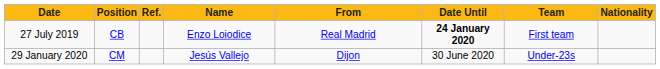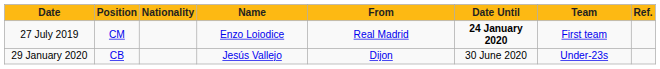columns swapped: Nationality <-> Ref.
27 July 2019 | Position: CB -> CM
29 January 2020 | Position: CM -> CB
